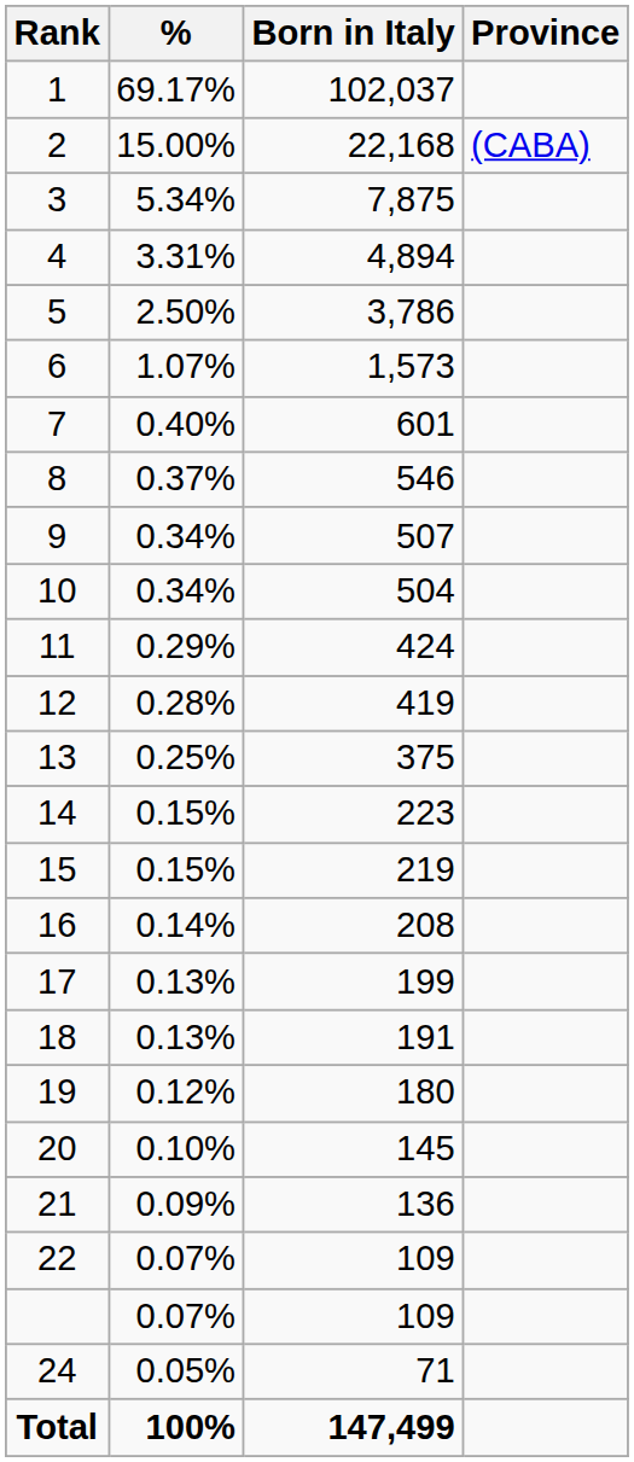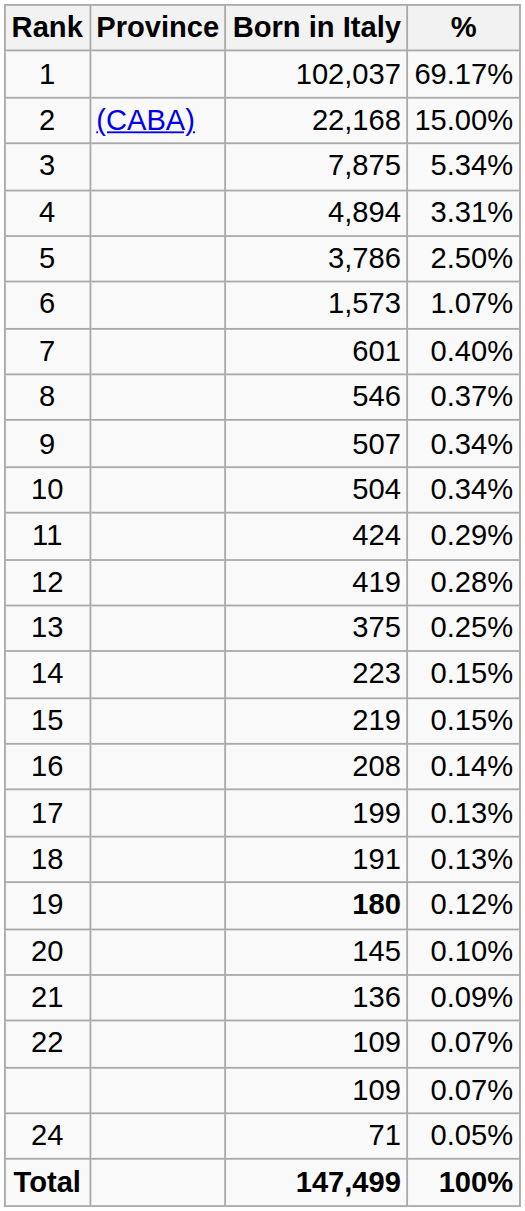columns swapped: Province <-> %
19 | Born in Italy: normal -> bold
